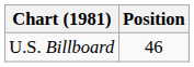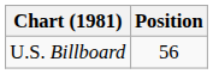U.S. Billboard | Position: 46 -> 56
